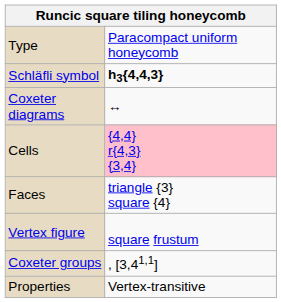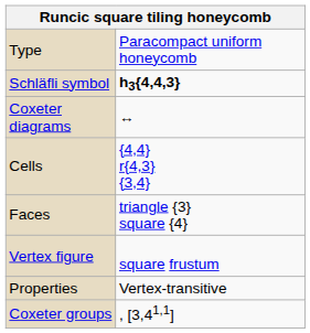Cells | column 2: pink background -> no background
rows swapped: Coxeter groups <-> Properties
